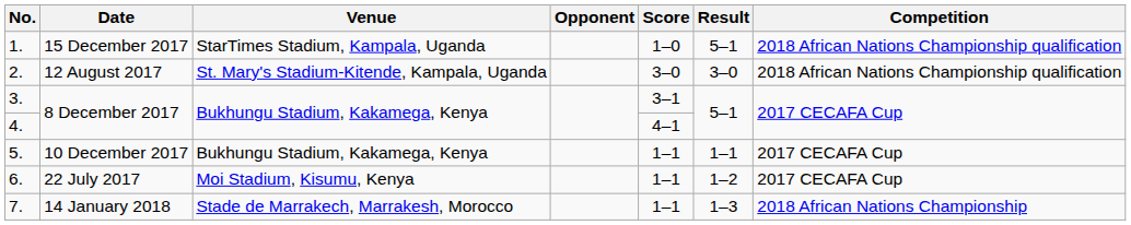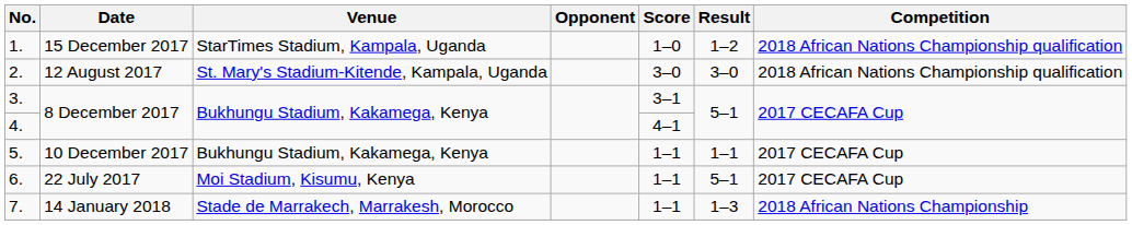1. | Result: 5–1 -> 1–2
6. | Result: 1–2 -> 5–1
